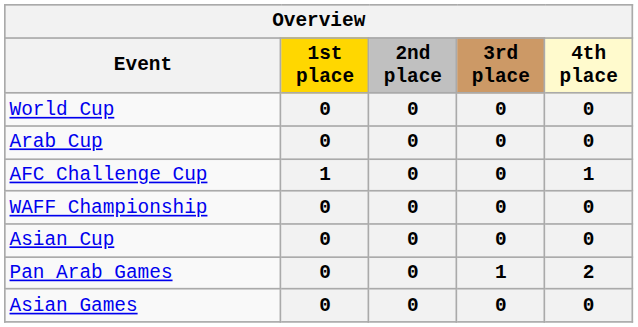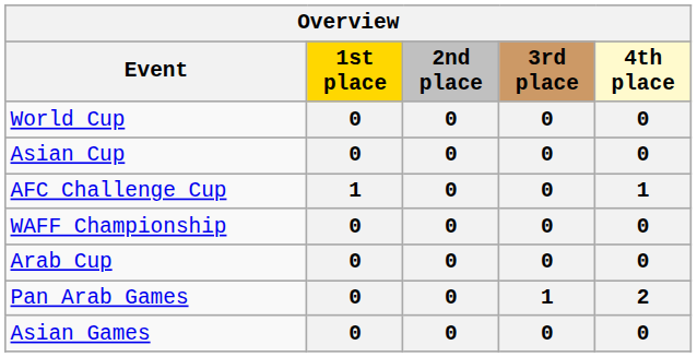rows swapped: Asian Cup <-> Arab Cup
